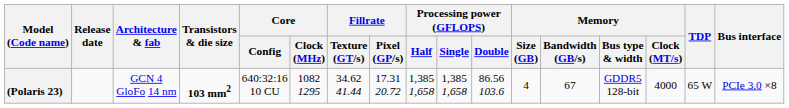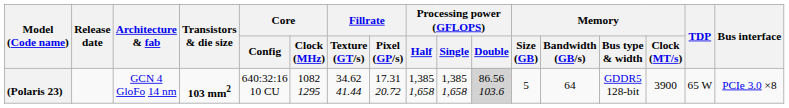(Polaris 23) | Processing power (GFLOPS) / Double: no background -> lightgrey background
(Polaris 23) | Memory / Size (GB): 4 -> 5
(Polaris 23) | Memory / Bandwidth (GB/s): 67 -> 64
(Polaris 23) | Memory / Clock (MT/s): 4000 -> 3900
